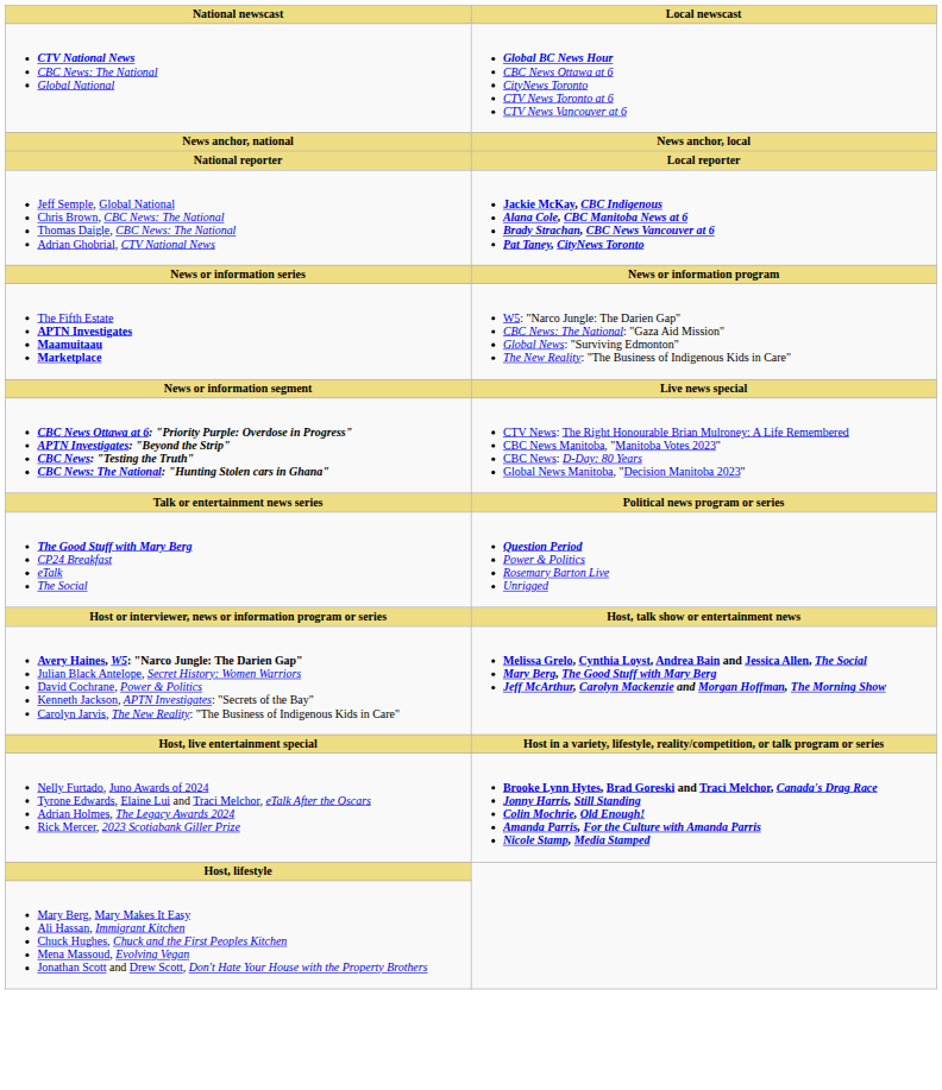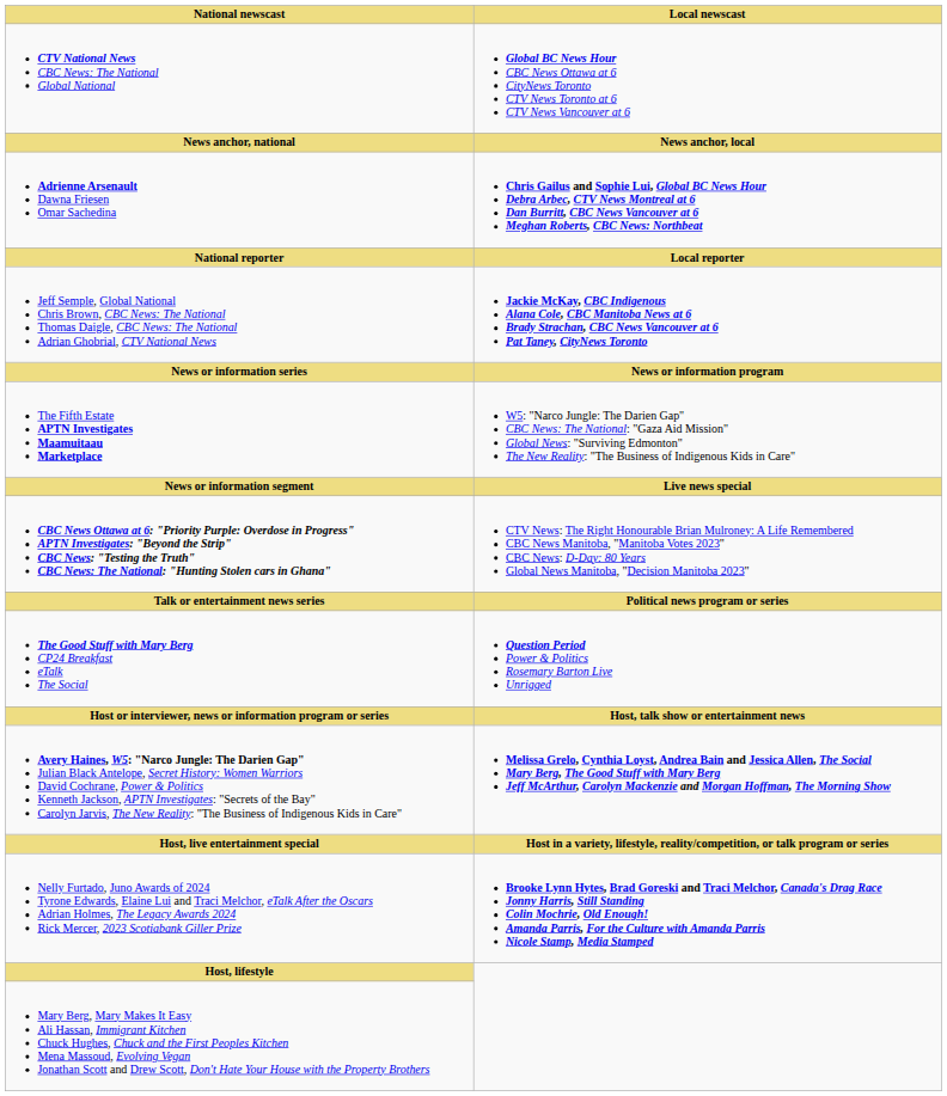+ row: Adrienne Arsenault Dawna Friesen Omar Sachedina | Chris Gailus and Sophie Lui, Global BC News Hour Debra Arbec, CTV News Montreal at 6 Dan Burritt, CBC News Vancouver at 6 Meghan Roberts, CBC News: Northbeat
